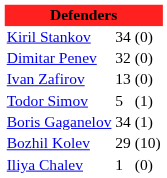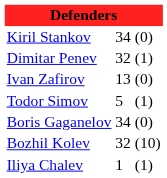Dimitar Penev | column 3: (0) -> (1)
Boris Gaganelov | column 3: (1) -> (0)
Bozhil Kolev | column 2: 29 -> 32
Iliya Chalev | column 3: (0) -> (1)
